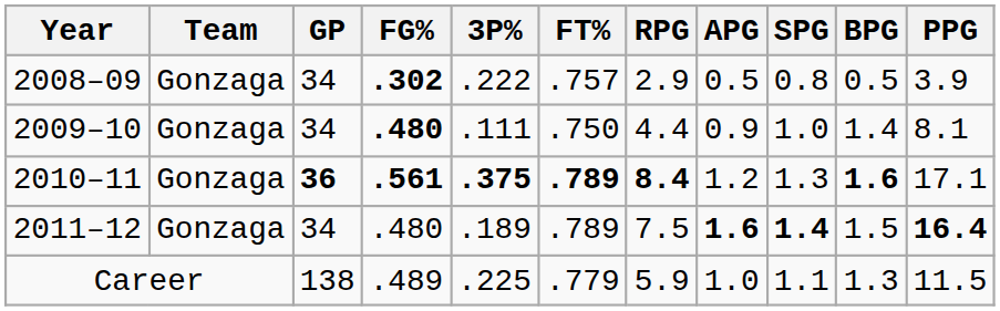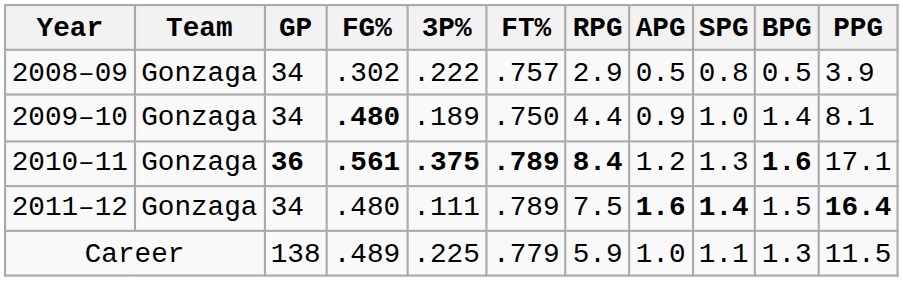2008–09 | FG%: bold -> normal
2009–10 | 3P%: .111 -> .189
2011–12 | 3P%: .189 -> .111
